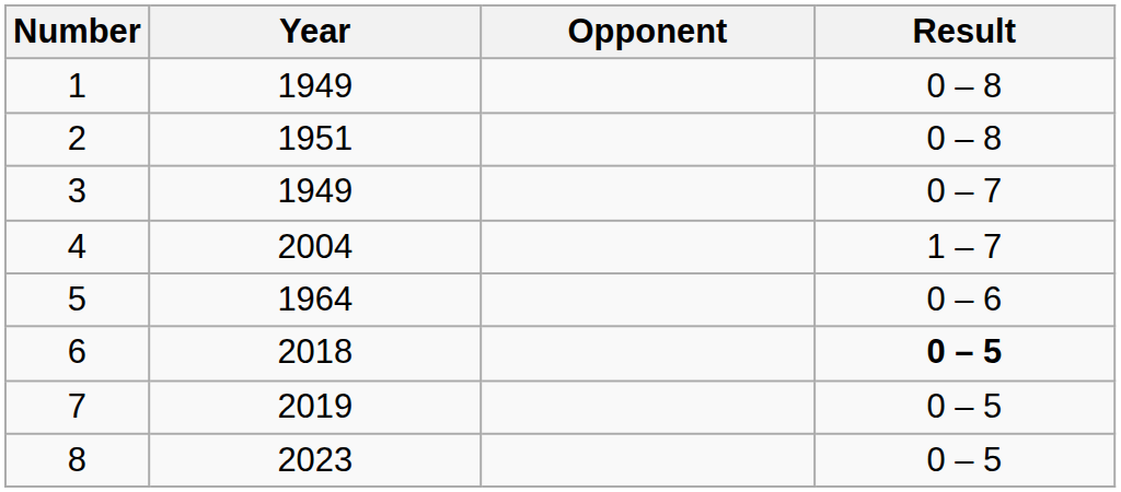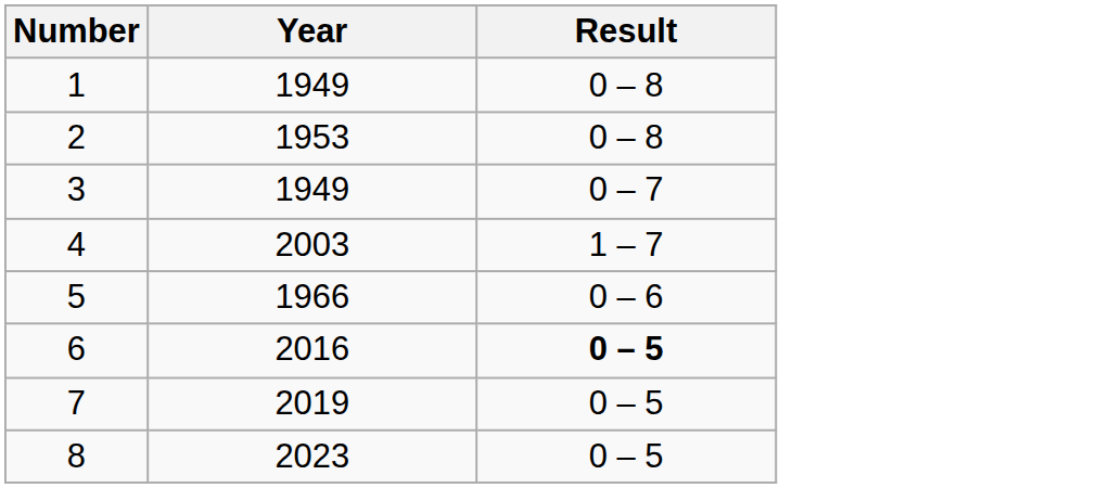- column: Opponent
2 | Year: 1951 -> 1953
4 | Year: 2004 -> 2003
5 | Year: 1964 -> 1966
6 | Year: 2018 -> 2016
